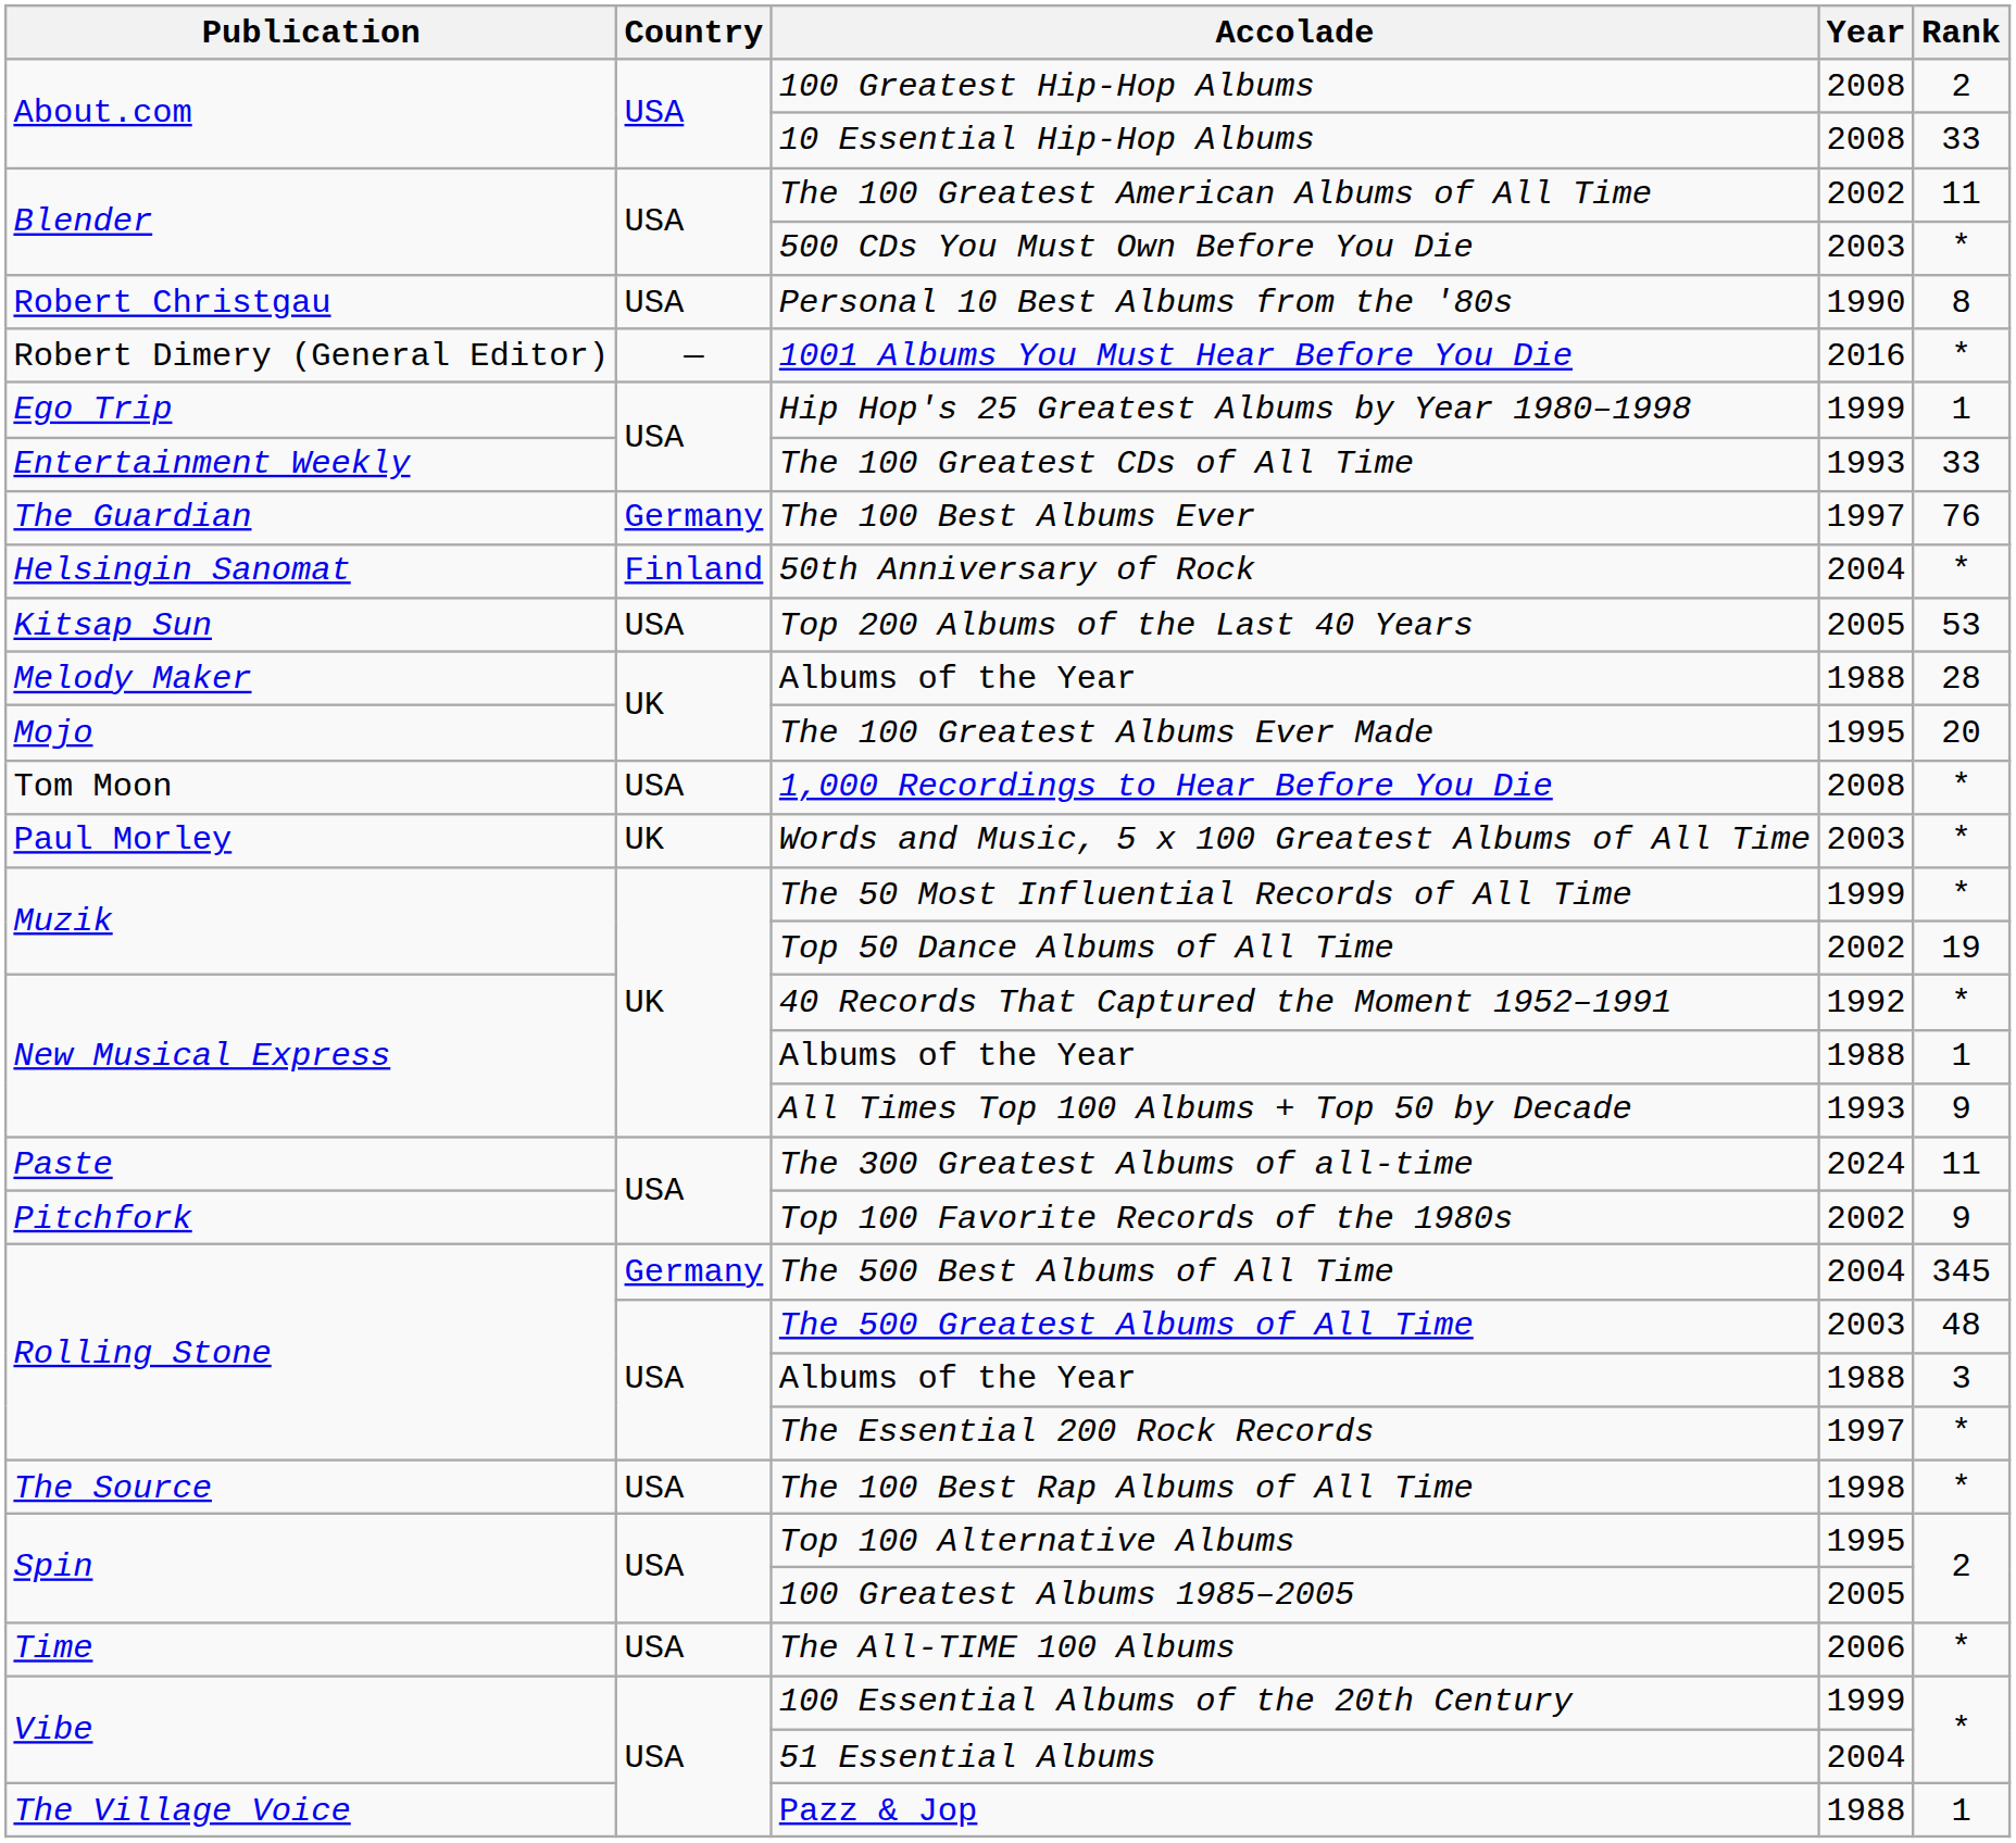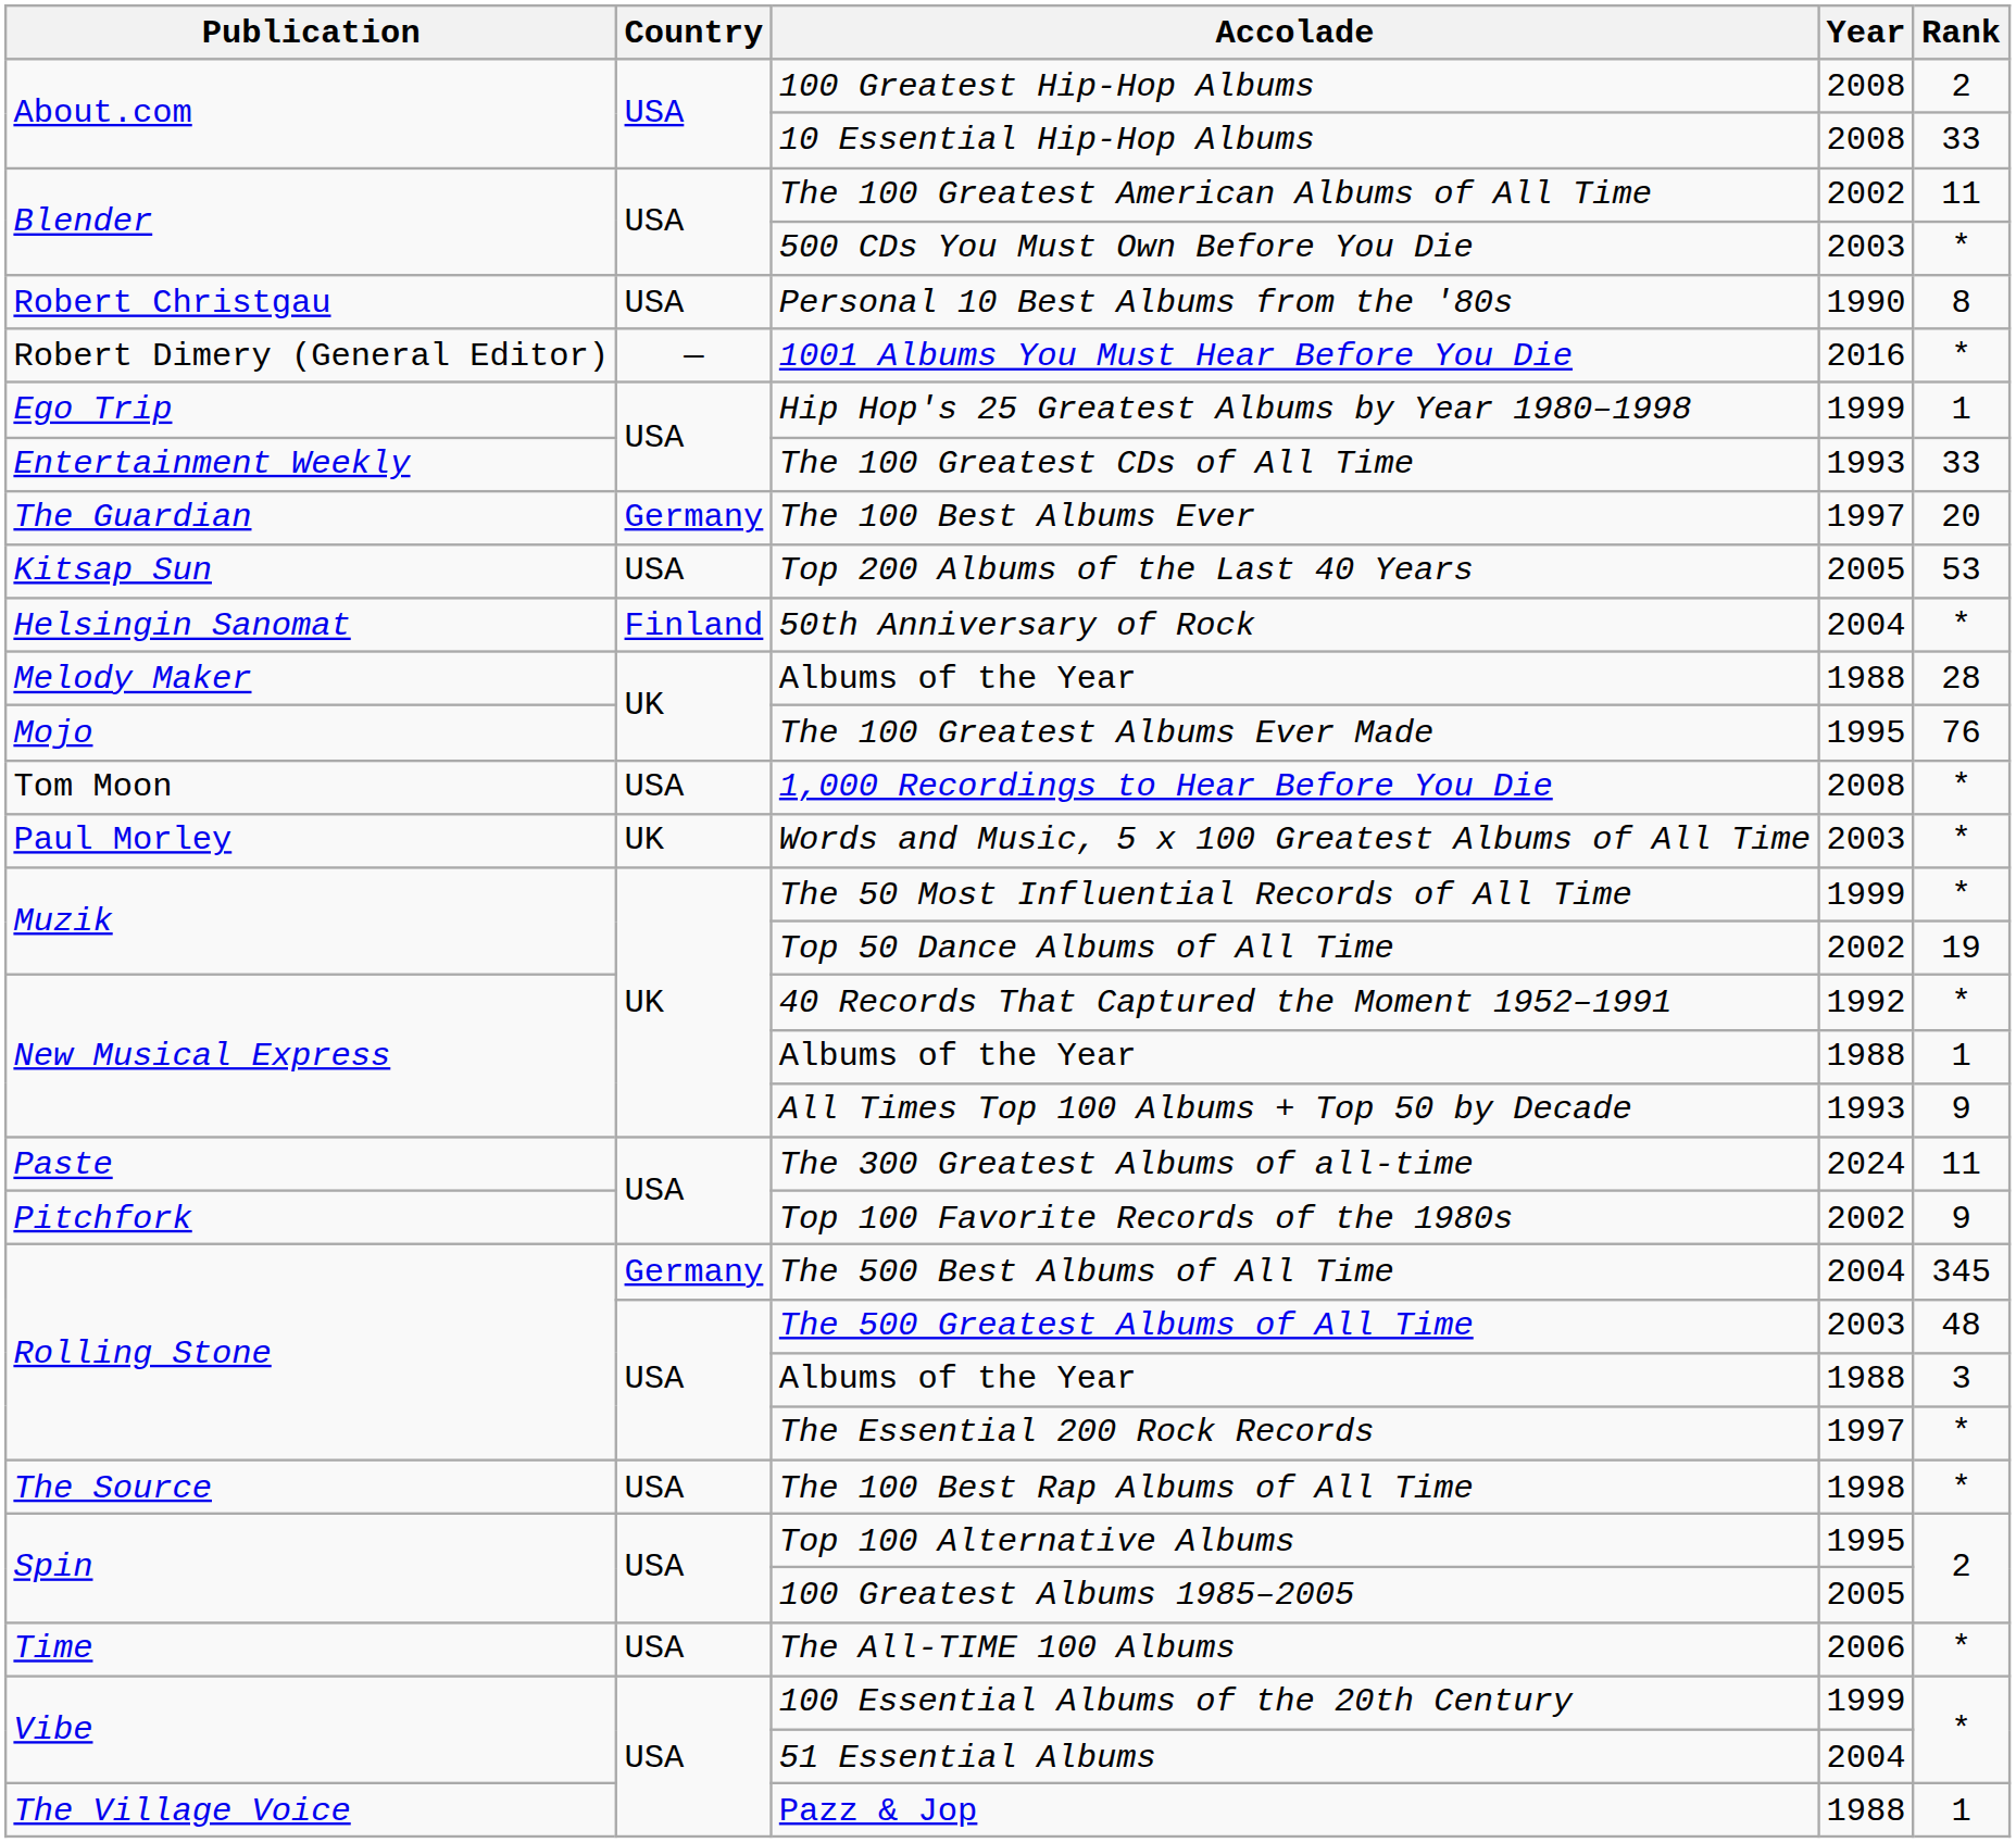The 100 Best Albums Ever | Rank: 76 -> 20
rows swapped: 50th Anniversary of Rock <-> Top 200 Albums of the Last 40 Years
The 100 Greatest Albums Ever Made | Rank: 20 -> 76
